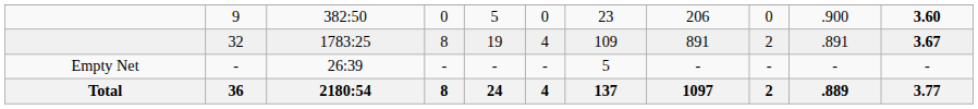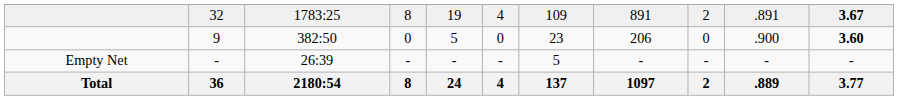rows swapped: 9 <-> 32
